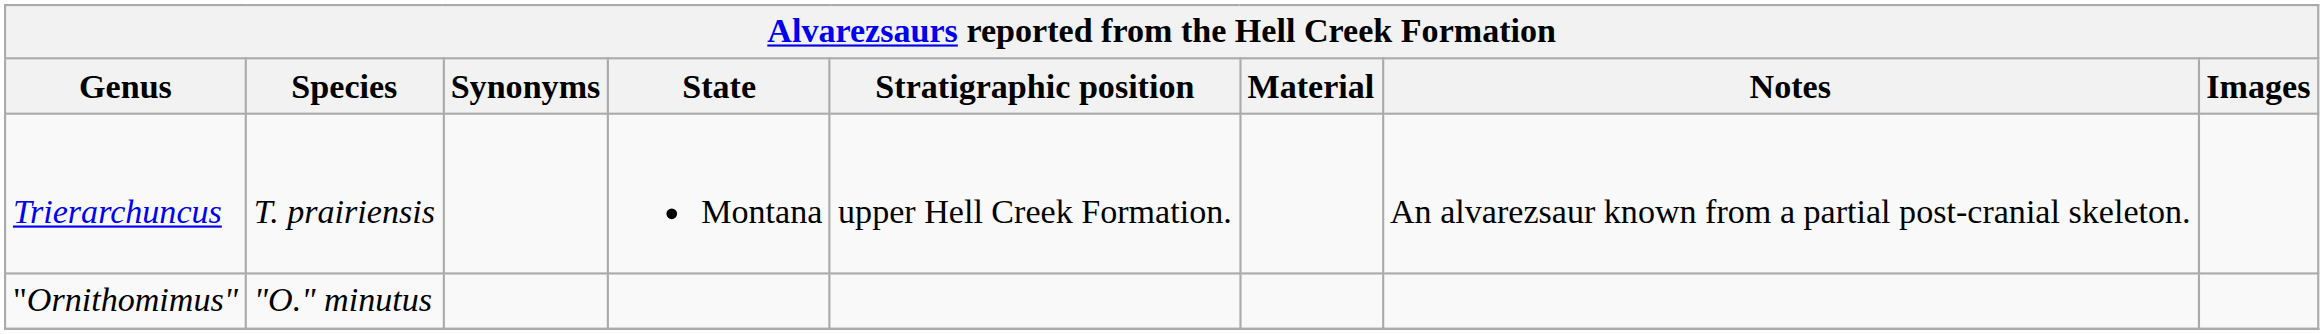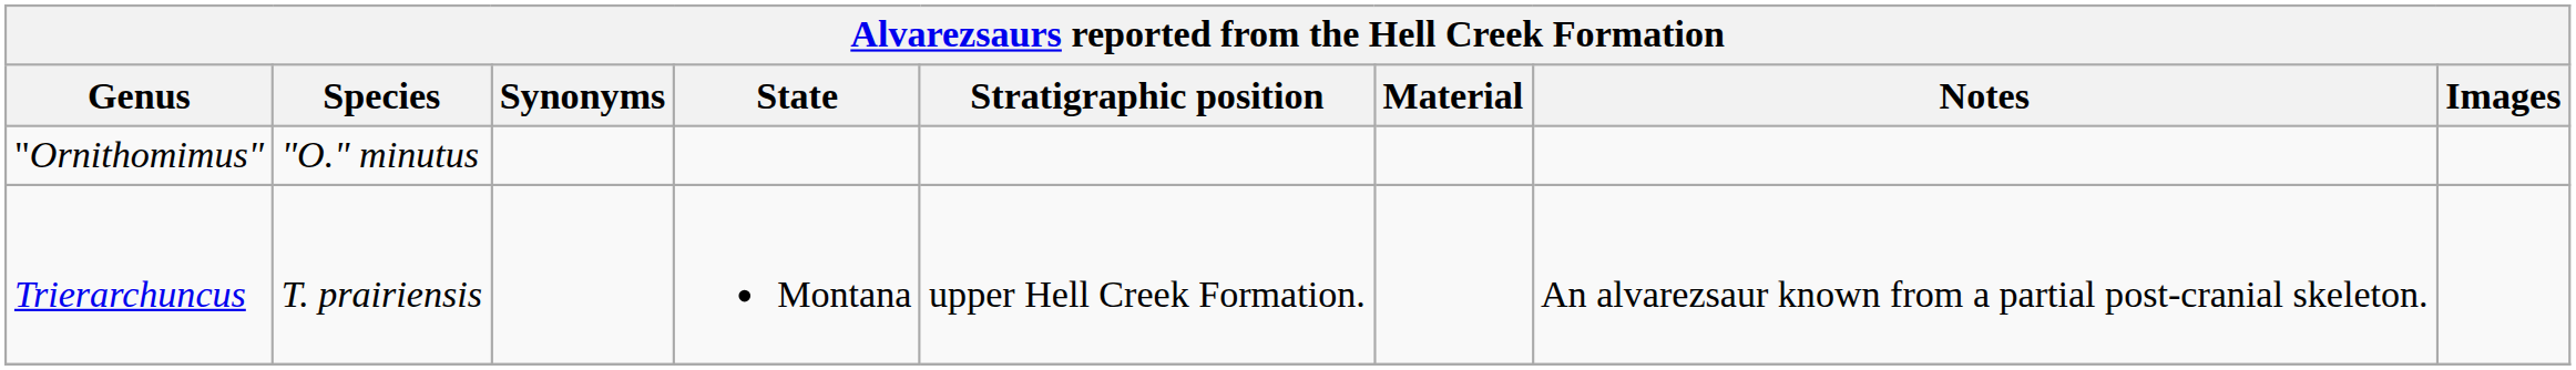rows swapped: "Ornithomimus" <-> Trierarchuncus
